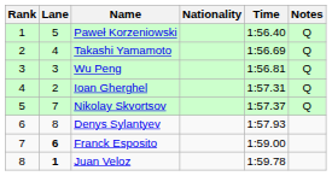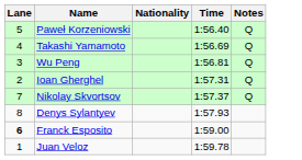- column: Rank | 1 | 2 | 3 | 4 | 5 | 6 | 7 | 8
Juan Veloz | Lane: bold -> normal
